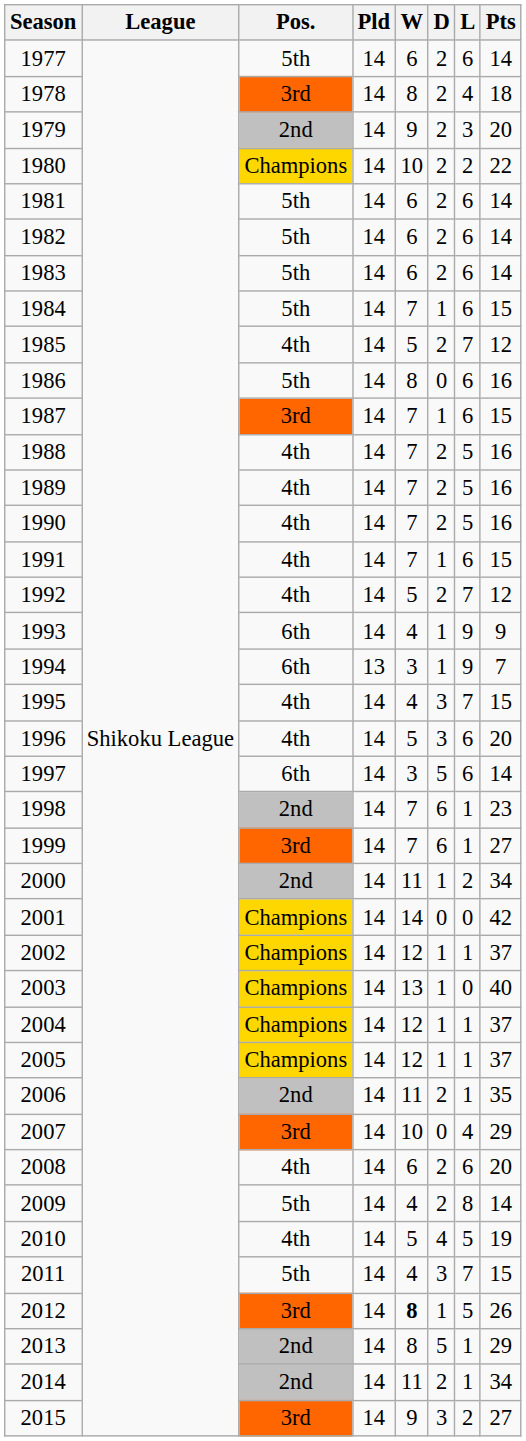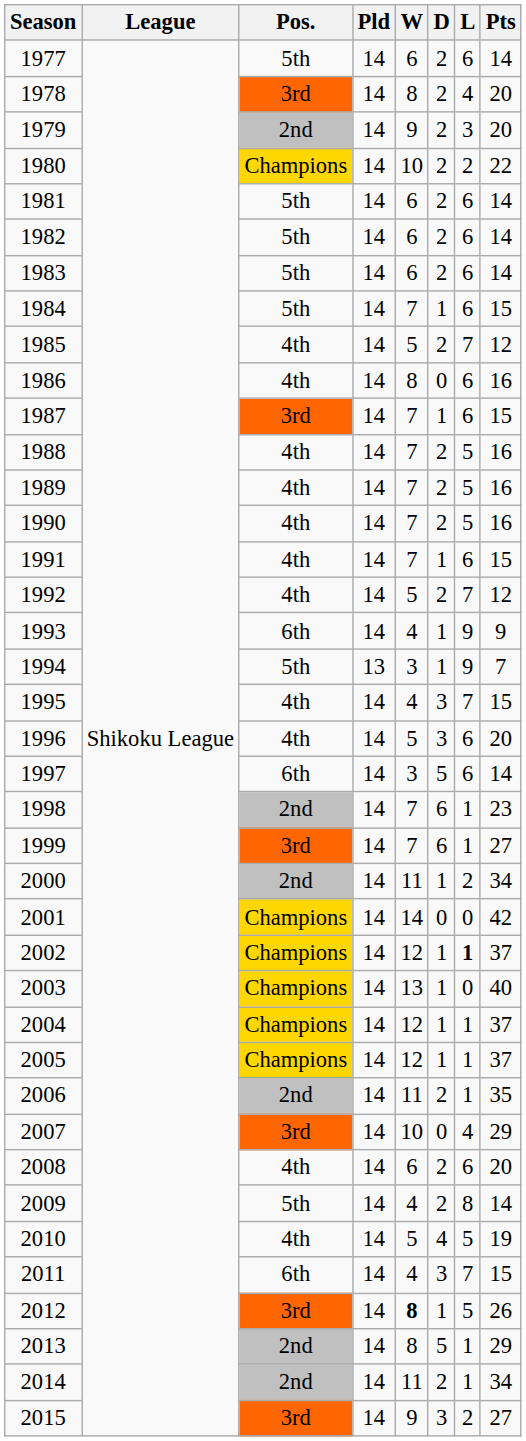1978 | Pts: 18 -> 20
1986 | Pos.: 5th -> 4th
1994 | Pos.: 6th -> 5th
2002 | L: normal -> bold
2011 | Pos.: 5th -> 6th
